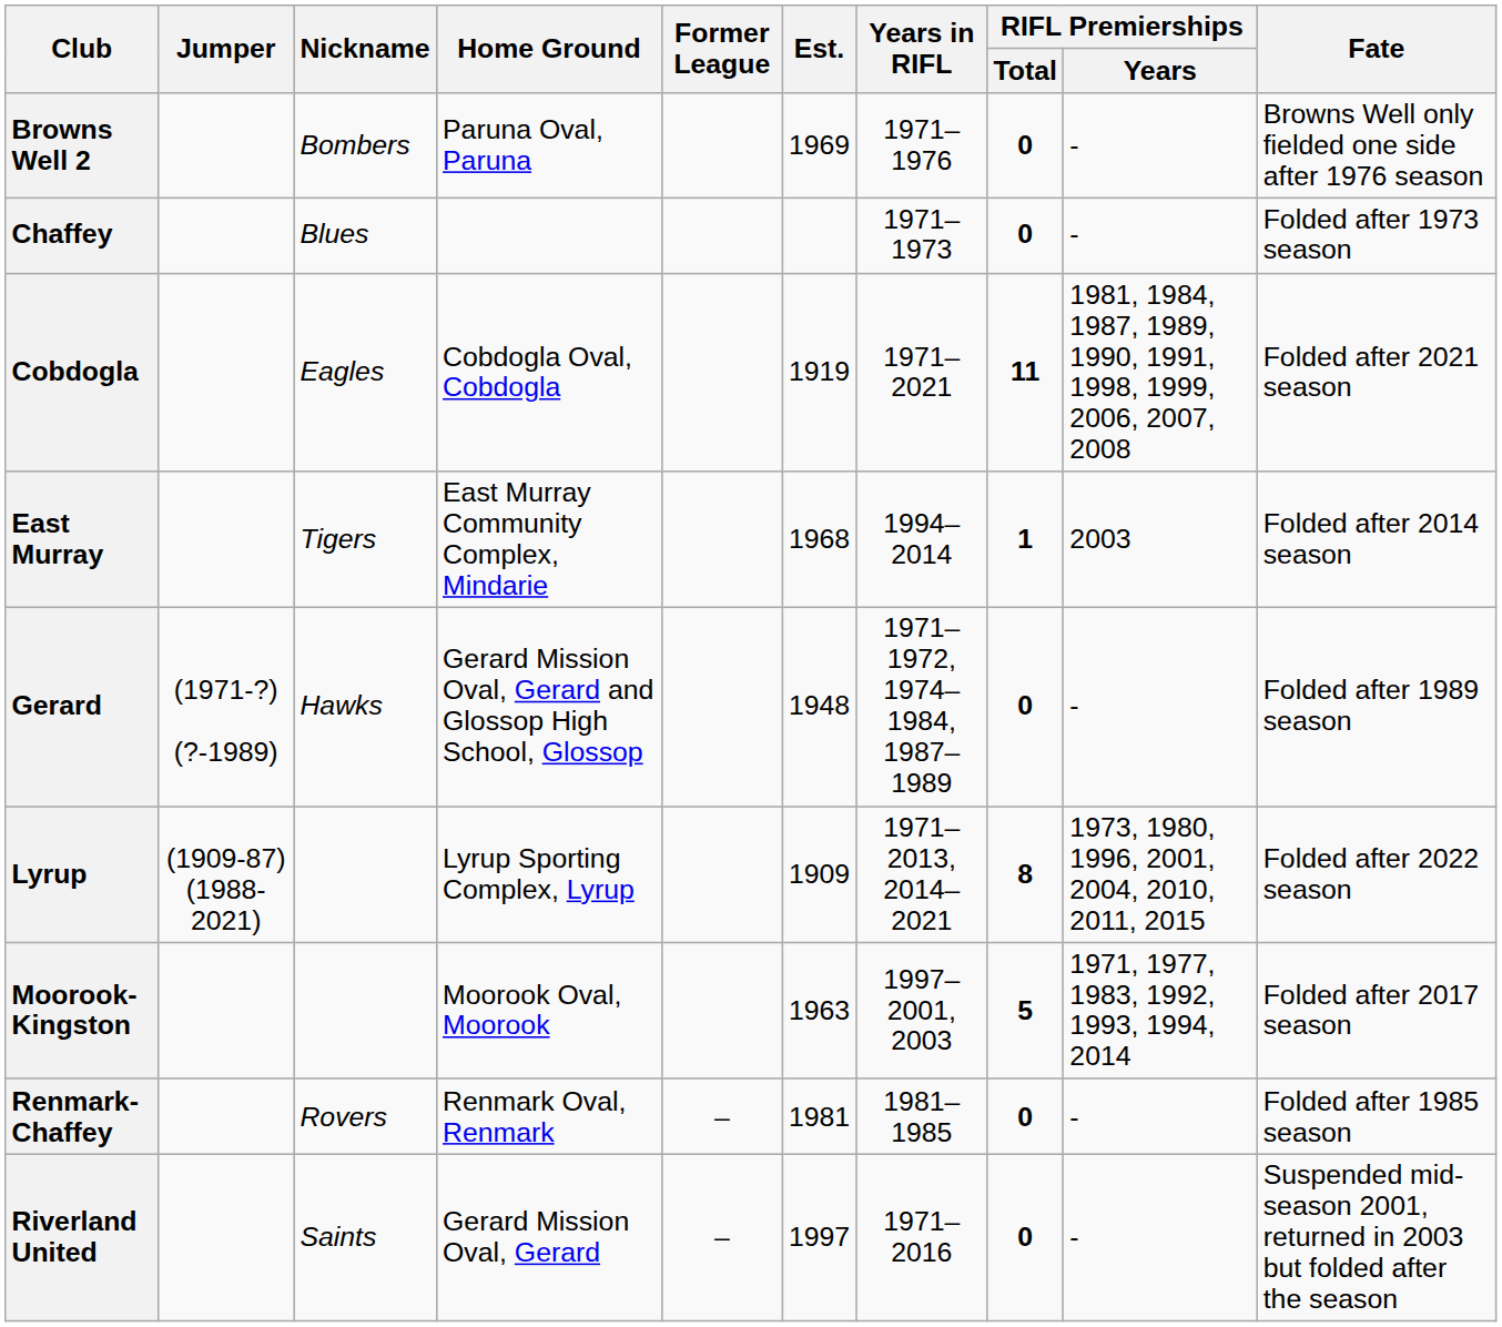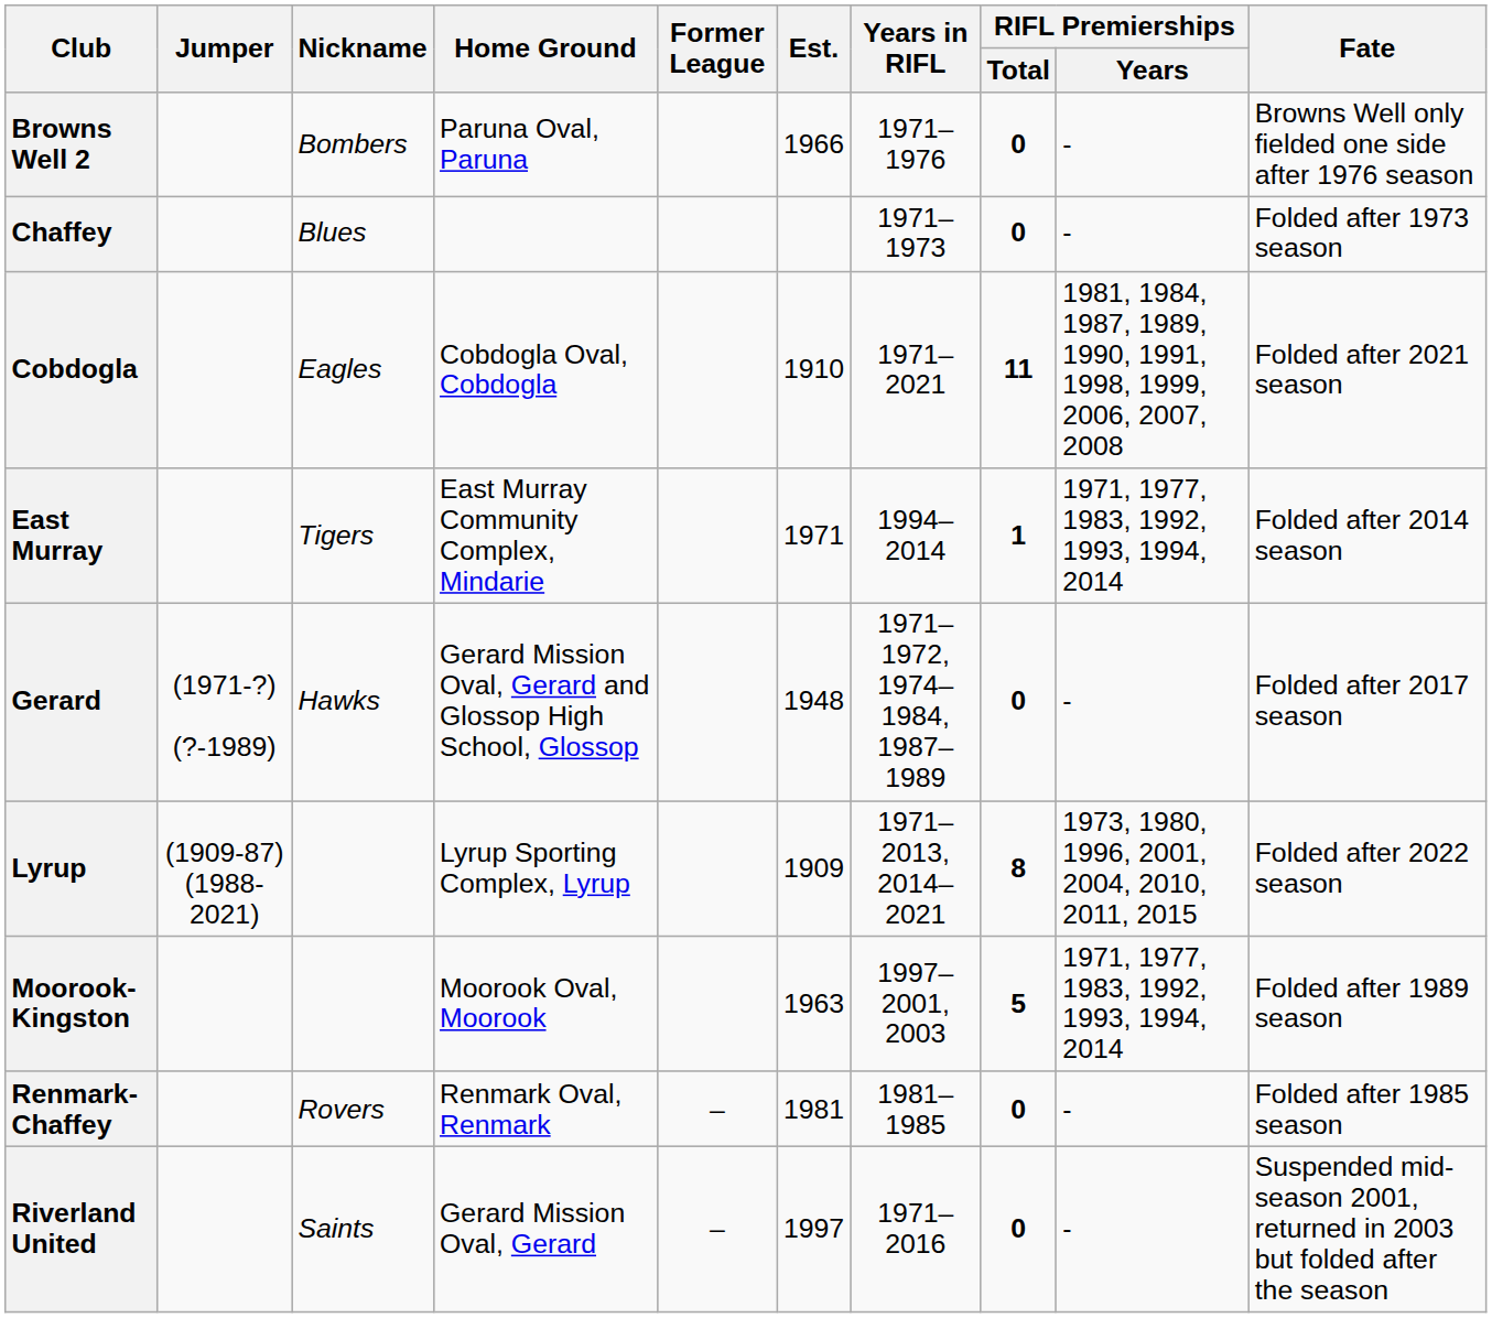Browns Well 2 | Est.: 1969 -> 1966
Cobdogla | Est.: 1919 -> 1910
East Murray | Est.: 1968 -> 1971
East Murray | RIFL Premierships / Years: 2003 -> 1971, 1977, 1983, 1992, 1993, 1994, 2014
Gerard | Fate: Folded after 1989 season -> Folded after 2017 season
Moorook-Kingston | Fate: Folded after 2017 season -> Folded after 1989 season
